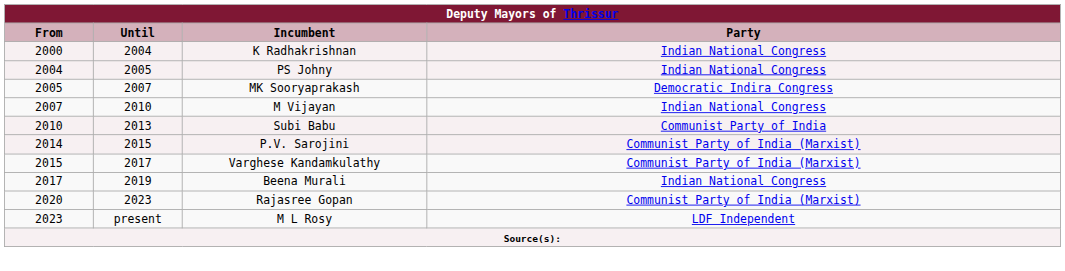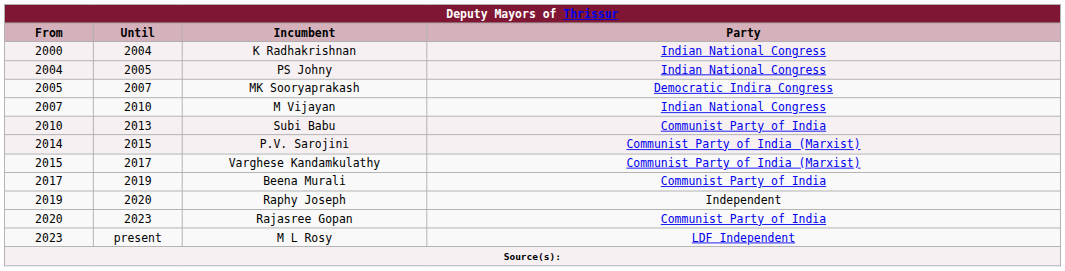Beena Murali | Party: Indian National Congress -> Communist Party of India
+ row: 2019 | 2020 | Raphy Joseph | Independent
Rajasree Gopan | Party: Communist Party of India (Marxist) -> Communist Party of India
